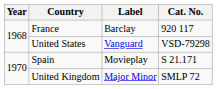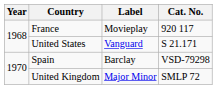France | Label: Barclay -> Movieplay
United States | Cat. No.: VSD-79298 -> S 21.171
Spain | Label: Movieplay -> Barclay
Spain | Cat. No.: S 21.171 -> VSD-79298
